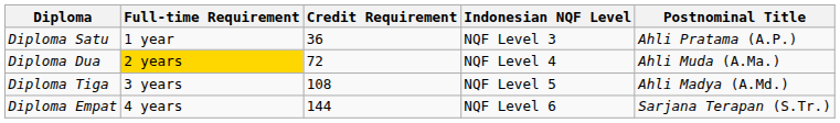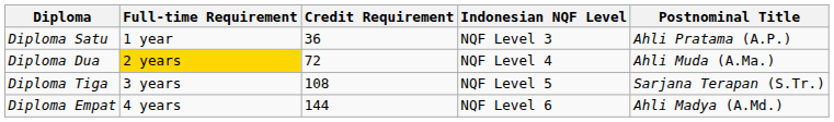Diploma Tiga | Postnominal Title: Ahli Madya (A.Md.) -> Sarjana Terapan (S.Tr.)
Diploma Empat | Postnominal Title: Sarjana Terapan (S.Tr.) -> Ahli Madya (A.Md.)
